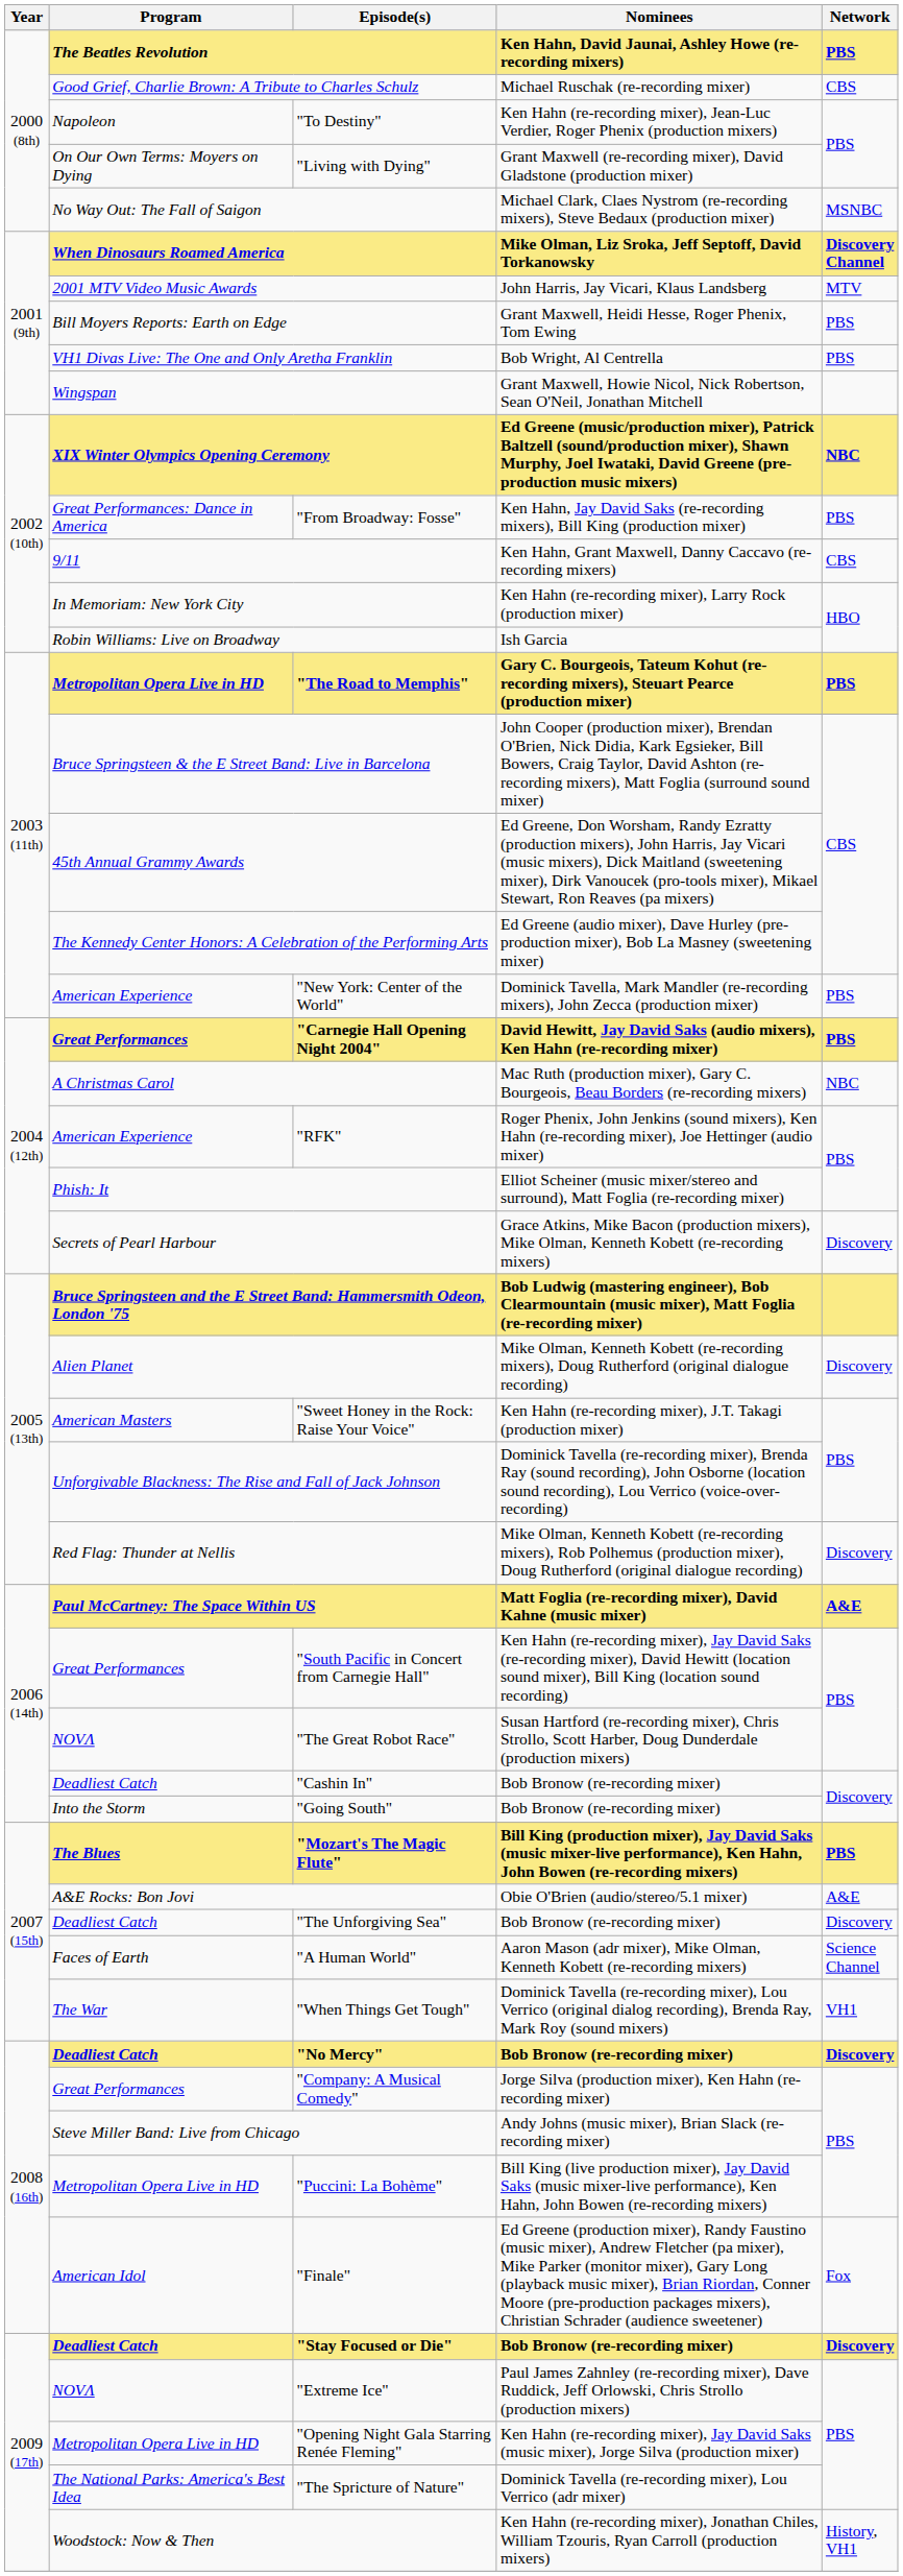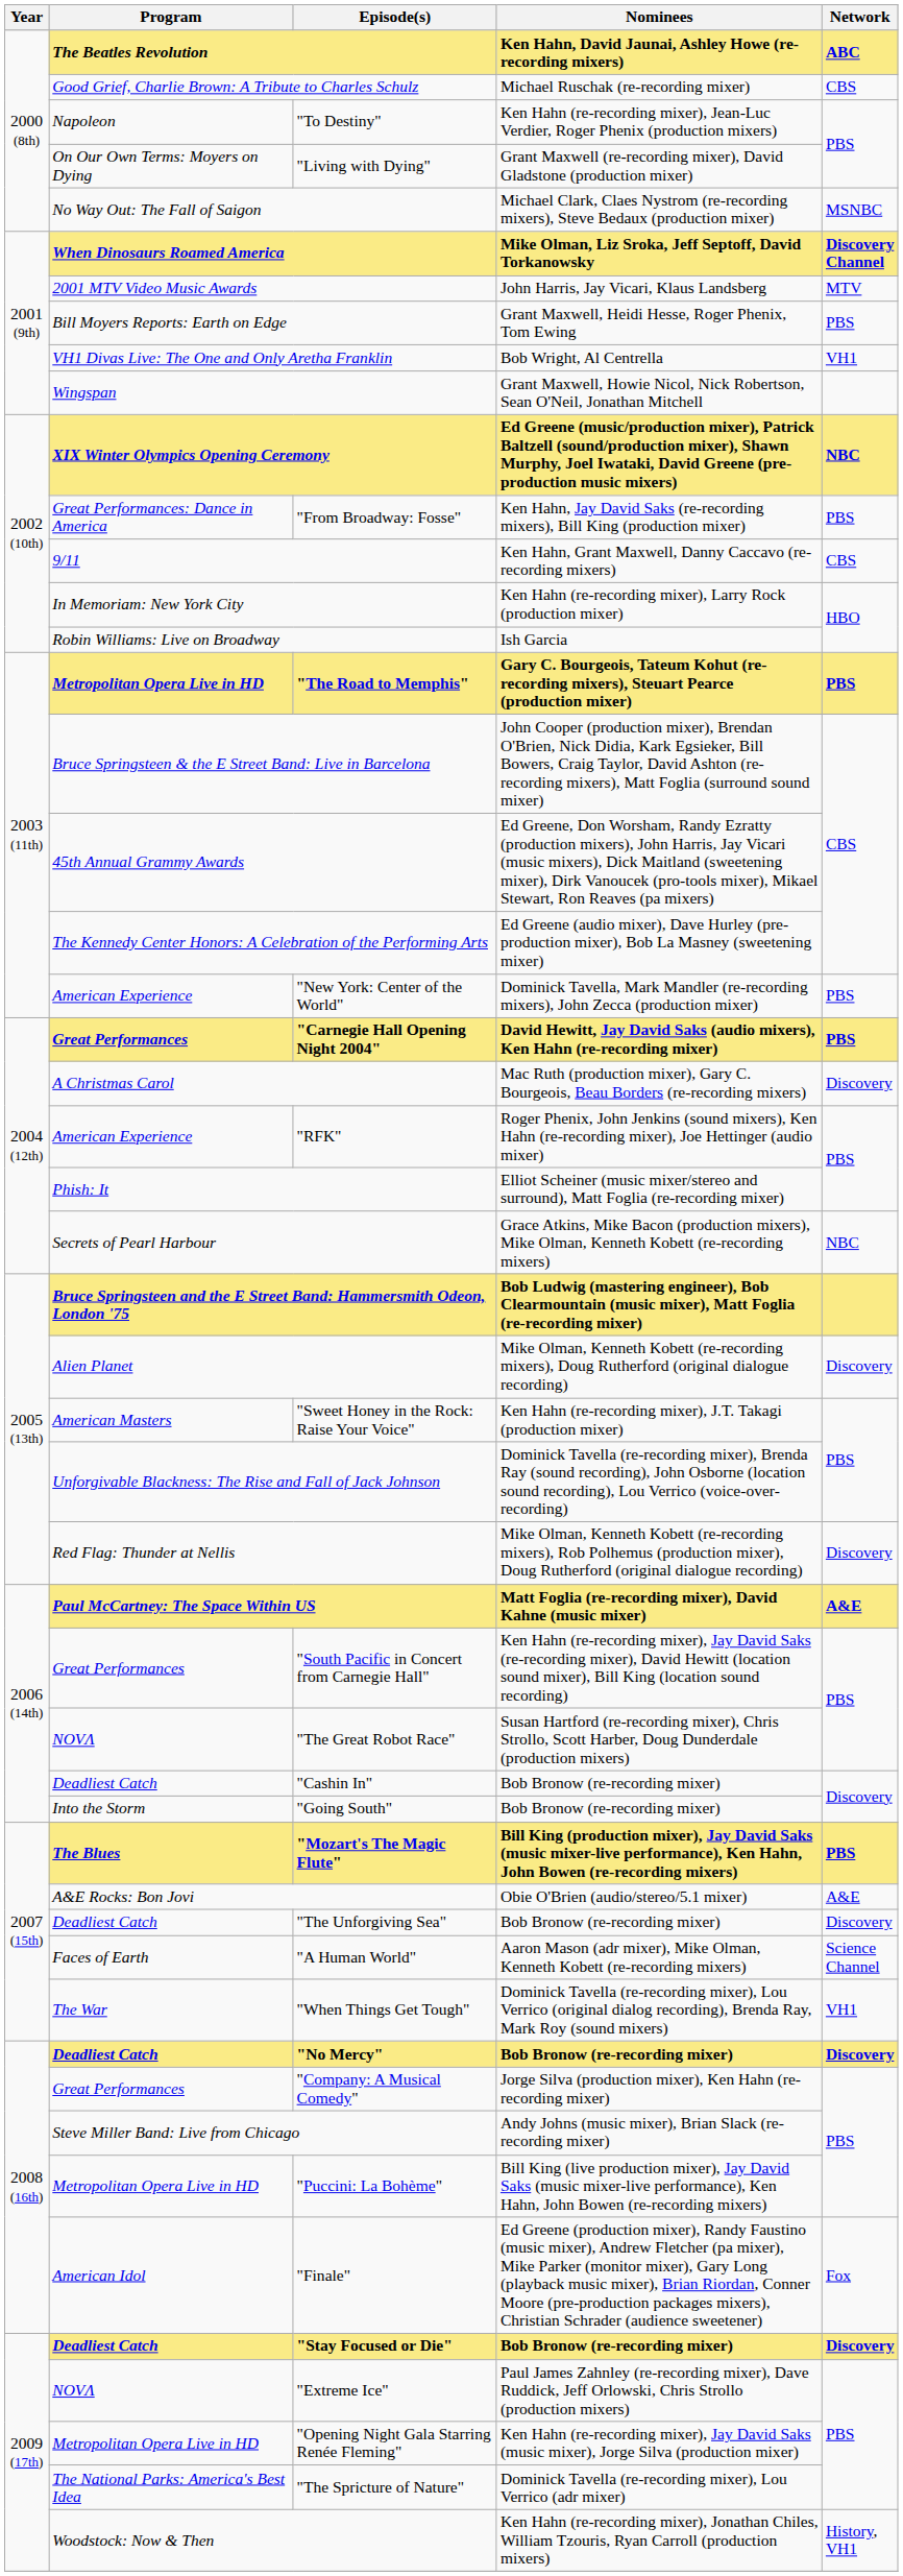The Beatles Revolution | Network: PBS -> ABC
VH1 Divas Live: The One and Only Aretha Franklin | Network: PBS -> VH1
A Christmas Carol | Network: NBC -> Discovery
Secrets of Pearl Harbour | Network: Discovery -> NBC
